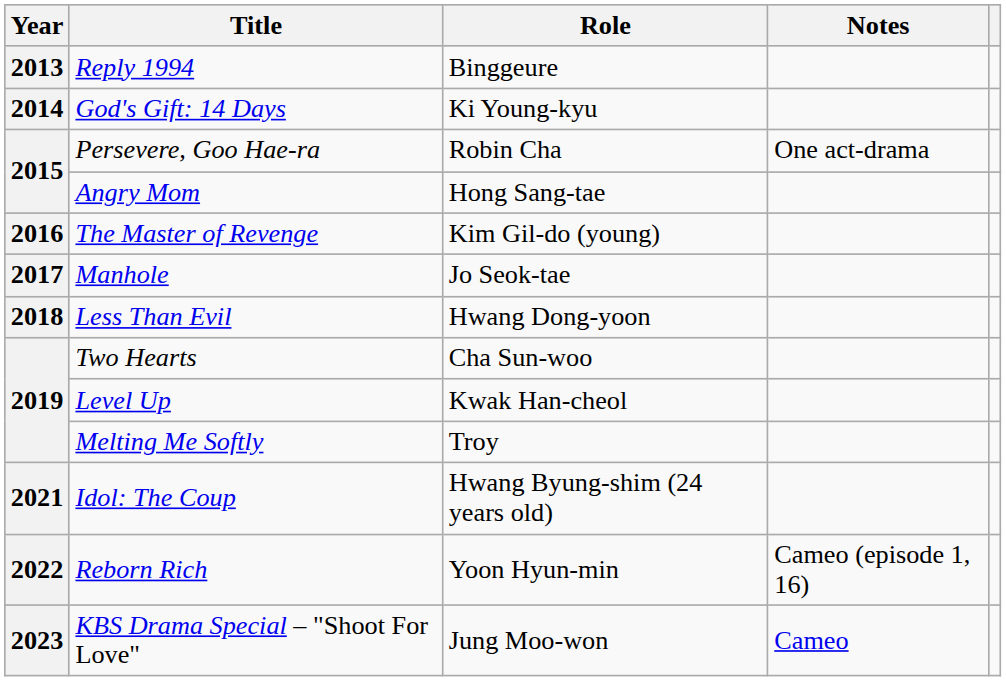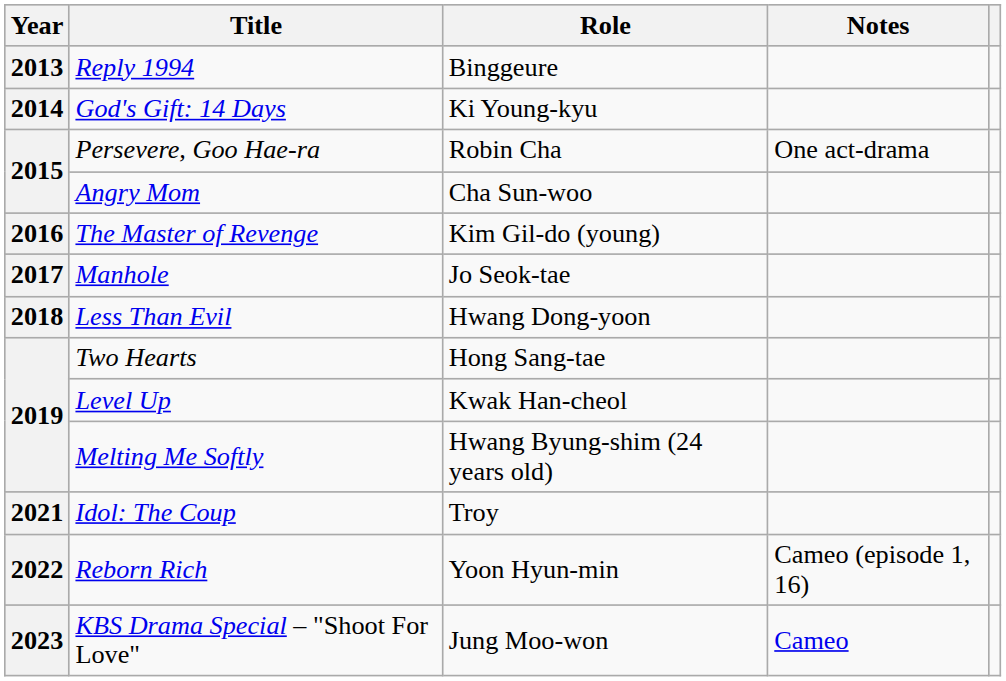Angry Mom | Role: Hong Sang-tae -> Cha Sun-woo
Two Hearts | Role: Cha Sun-woo -> Hong Sang-tae
Melting Me Softly | Role: Troy -> Hwang Byung-shim (24 years old)
Idol: The Coup | Role: Hwang Byung-shim (24 years old) -> Troy
